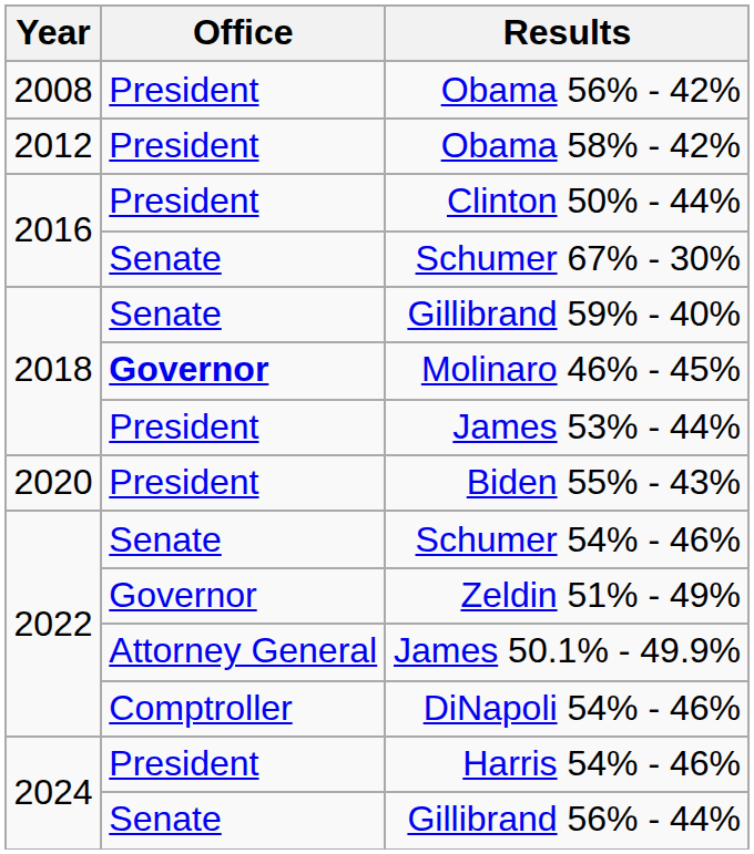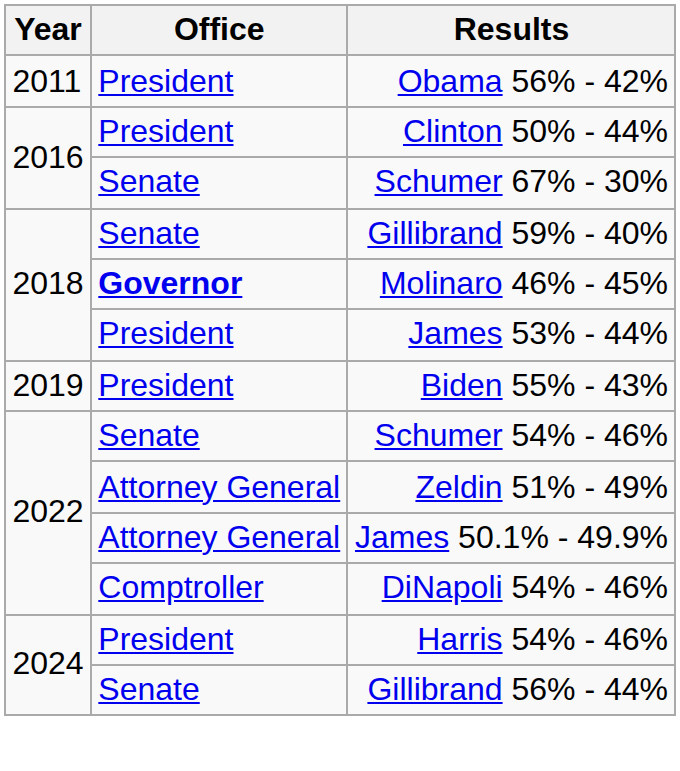Obama 56% - 42% | Year: 2008 -> 2011
- row: 2012 | President | Obama 58% - 42%
Biden 55% - 43% | Year: 2020 -> 2019
Zeldin 51% - 49% | Office: Governor -> Attorney General
